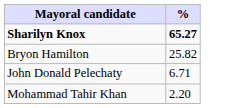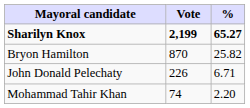+ column: Vote | 2,199 | 870 | 226 | 74
